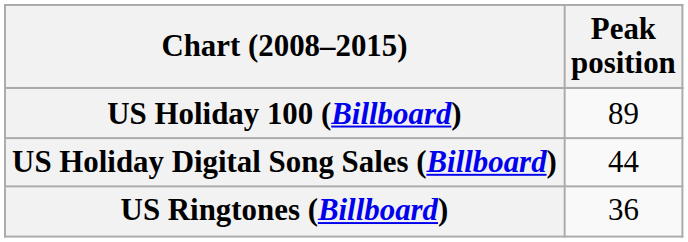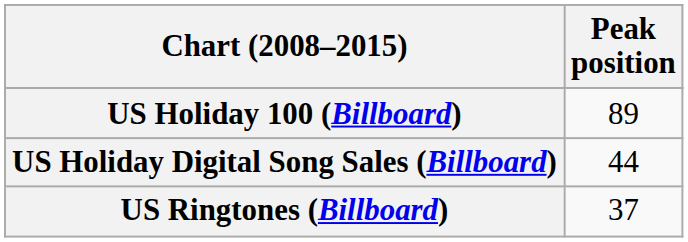US Ringtones (Billboard) | Peak position: 36 -> 37
